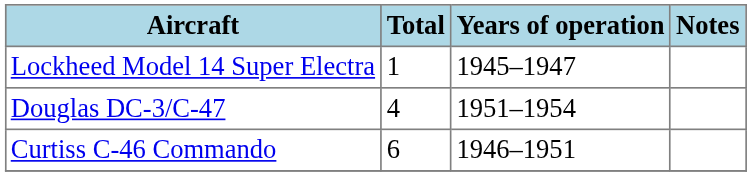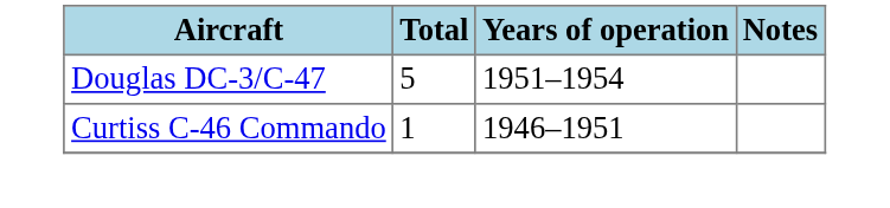- row: Lockheed Model 14 Super Electra | 1 | 1945–1947
Douglas DC-3/C-47 | Total: 4 -> 5
Curtiss C-46 Commando | Total: 6 -> 1
